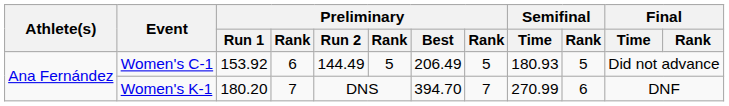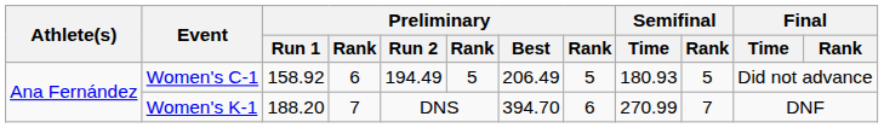Women's C-1 | Preliminary / Run 1: 153.92 -> 158.92
Women's C-1 | Preliminary / Run 2: 144.49 -> 194.49
Women's K-1 | Preliminary / Run 1: 180.20 -> 188.20
Women's K-1 | column 8: 7 -> 6
Women's K-1 | Semifinal / Rank: 6 -> 7
